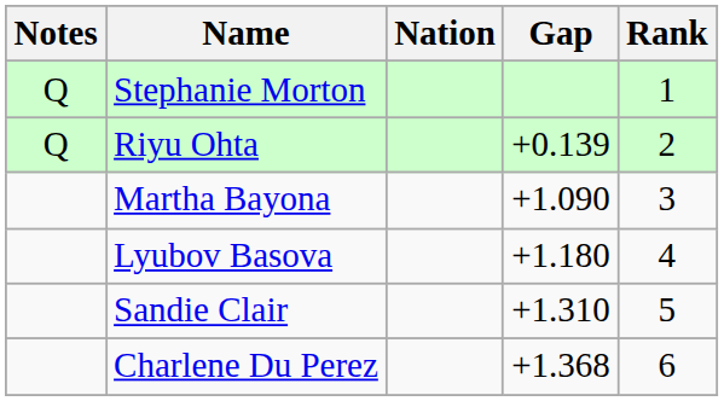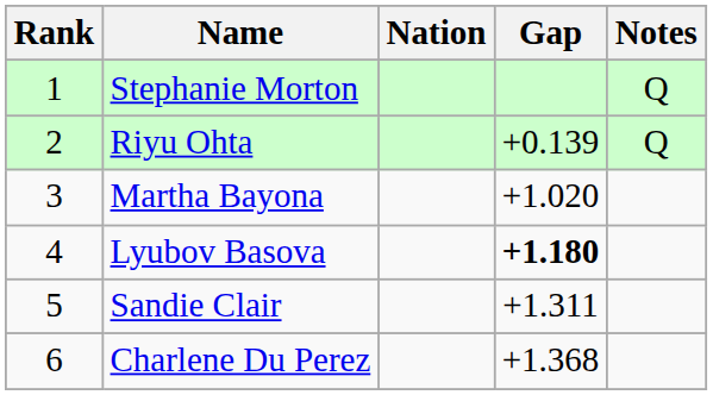columns swapped: Rank <-> Notes
Martha Bayona | Gap: +1.090 -> +1.020
Lyubov Basova | Gap: normal -> bold
Sandie Clair | Gap: +1.310 -> +1.311
